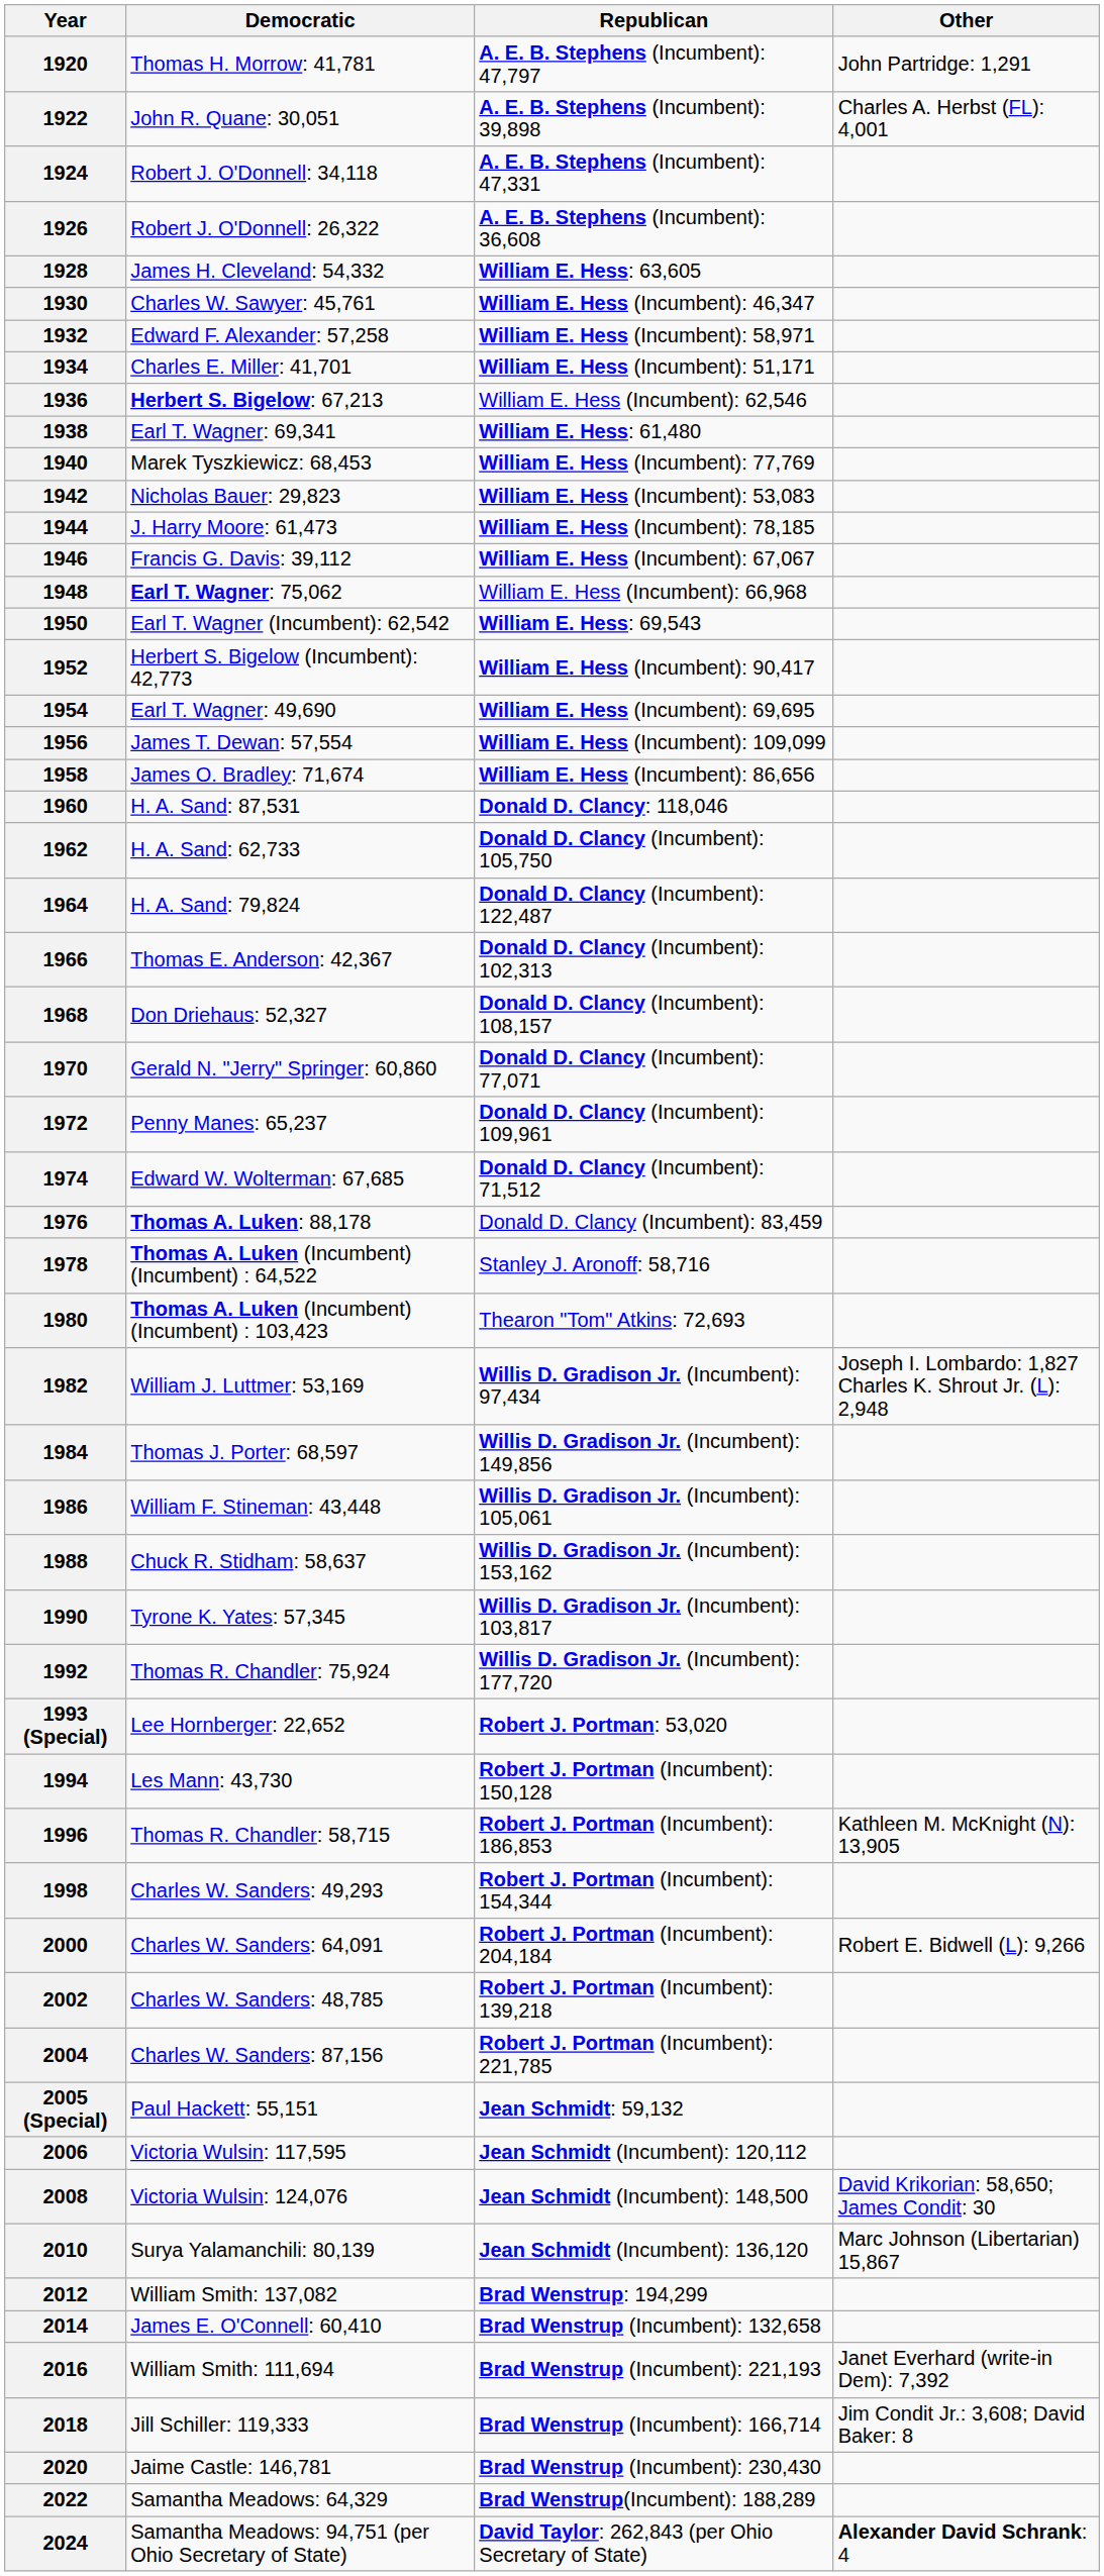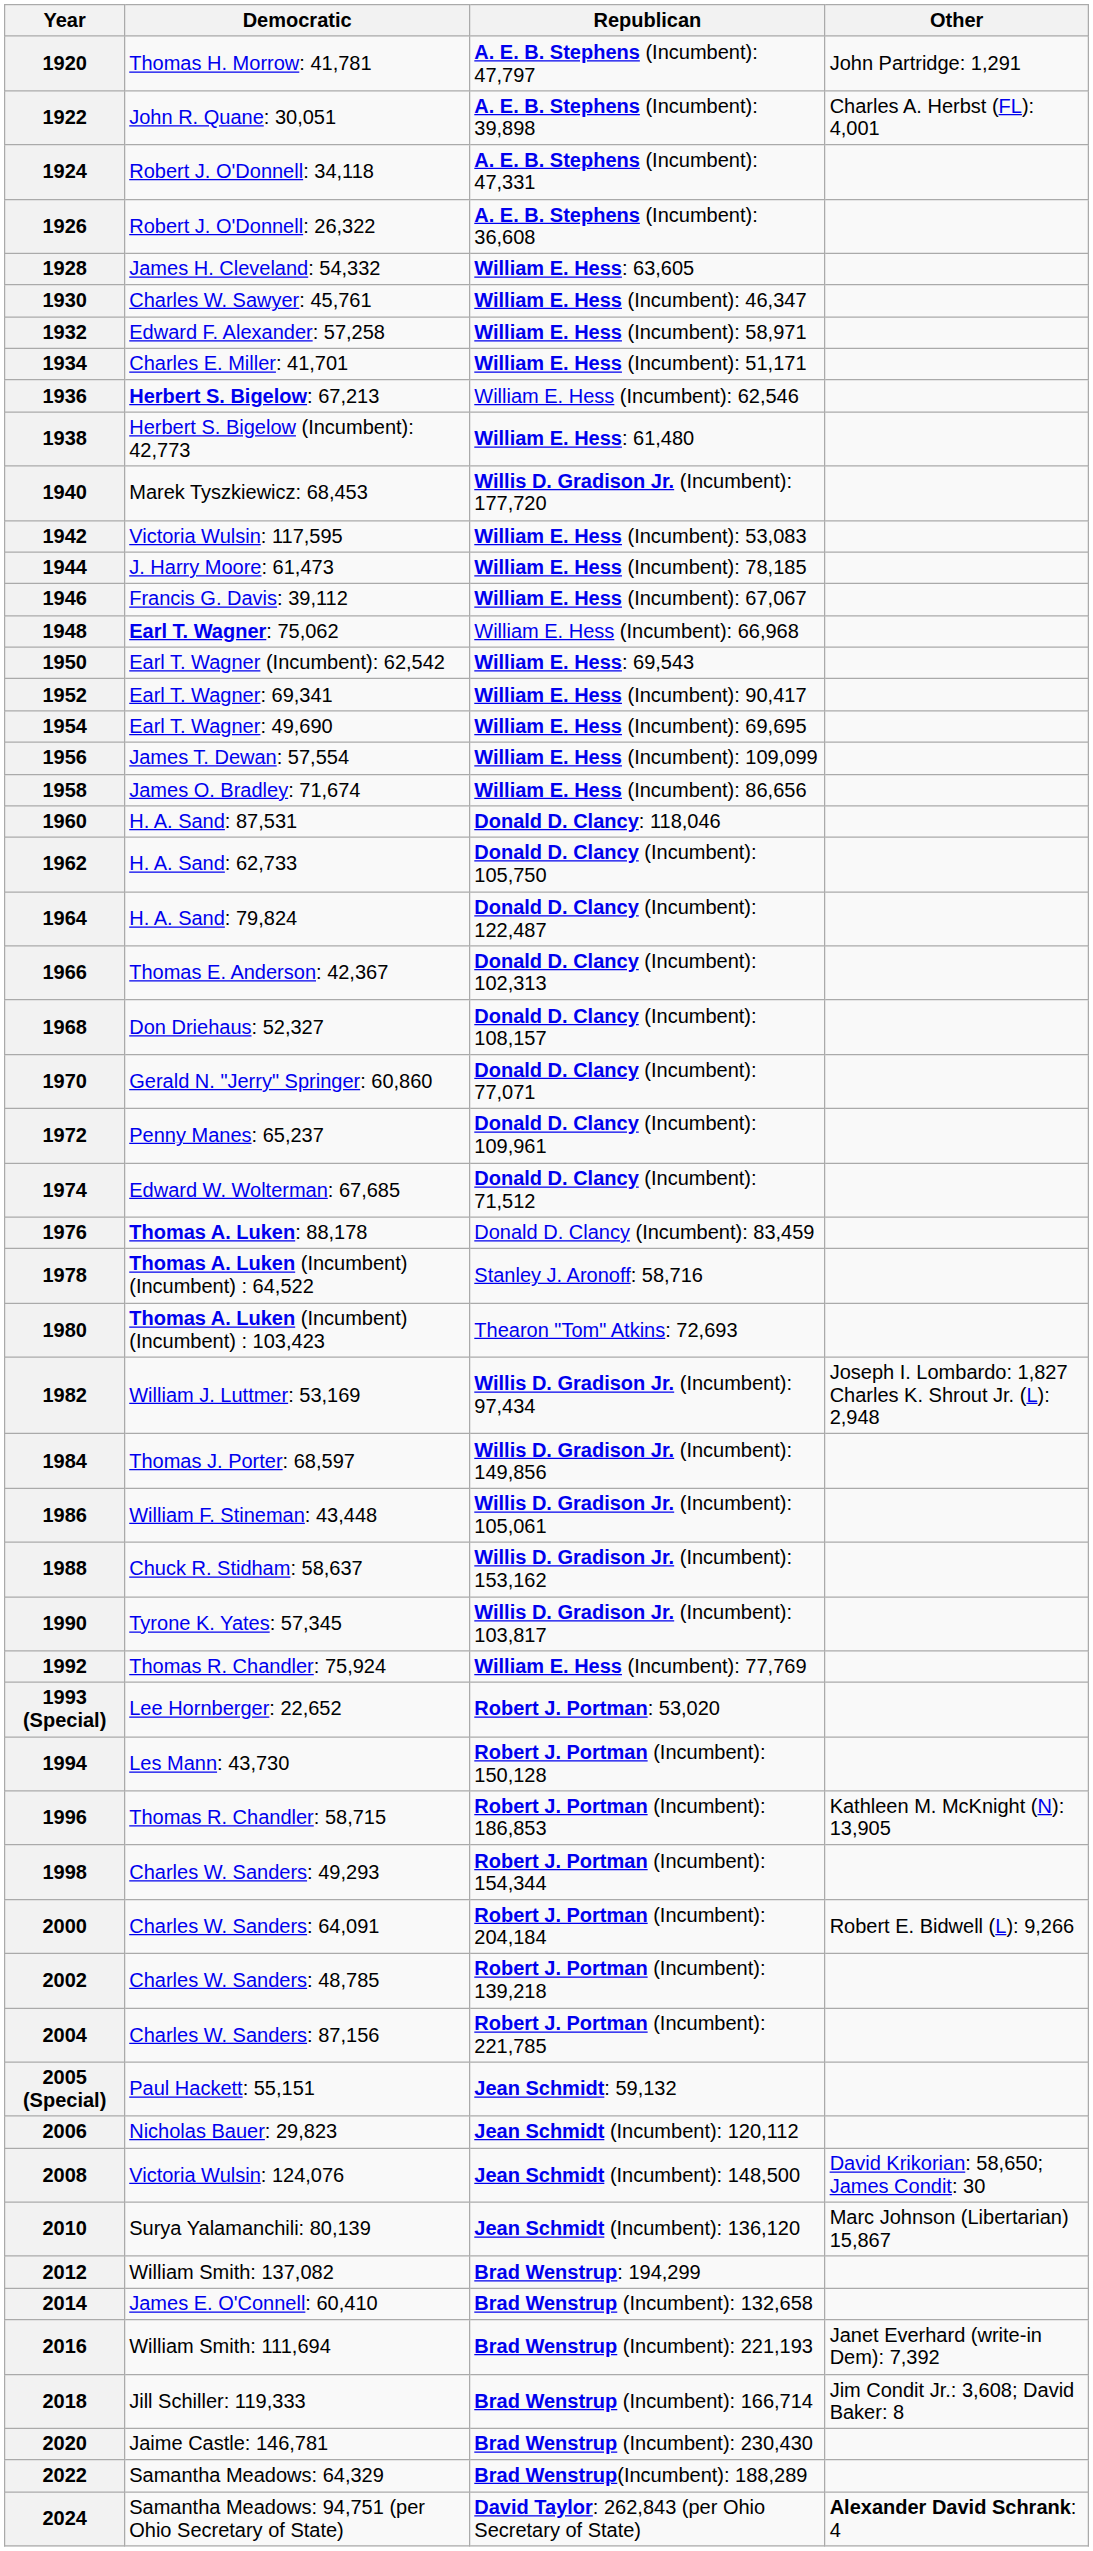1938 | Democratic: Earl T. Wagner: 69,341 -> Herbert S. Bigelow (Incumbent): 42,773
1940 | Republican: William E. Hess (Incumbent): 77,769 -> Willis D. Gradison Jr. (Incumbent): 177,720
1942 | Democratic: Nicholas Bauer: 29,823 -> Victoria Wulsin: 117,595
1952 | Democratic: Herbert S. Bigelow (Incumbent): 42,773 -> Earl T. Wagner: 69,341
1992 | Republican: Willis D. Gradison Jr. (Incumbent): 177,720 -> William E. Hess (Incumbent): 77,769
2006 | Democratic: Victoria Wulsin: 117,595 -> Nicholas Bauer: 29,823
